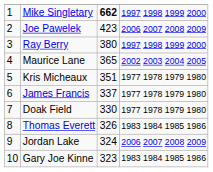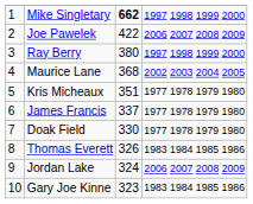Joe Pawelek | column 3: 423 -> 422
Maurice Lane | column 3: 365 -> 368
